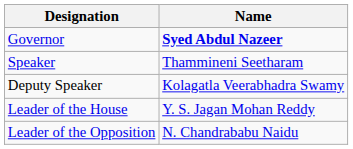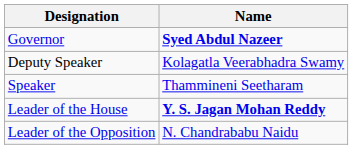rows swapped: Speaker <-> Deputy Speaker
Leader of the House | Name: normal -> bold
